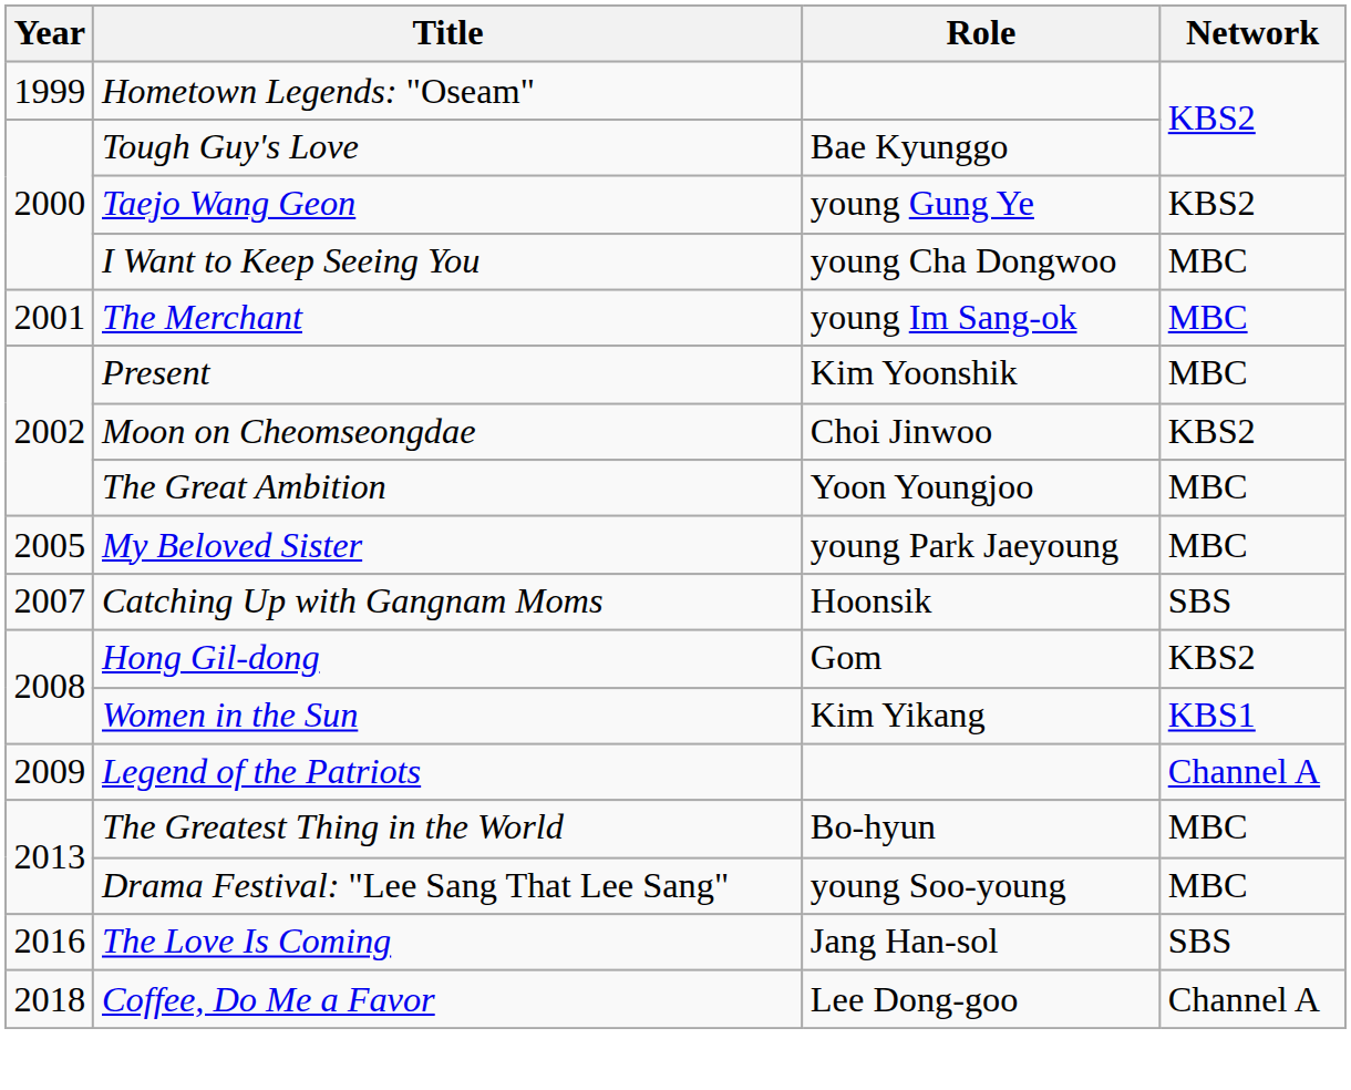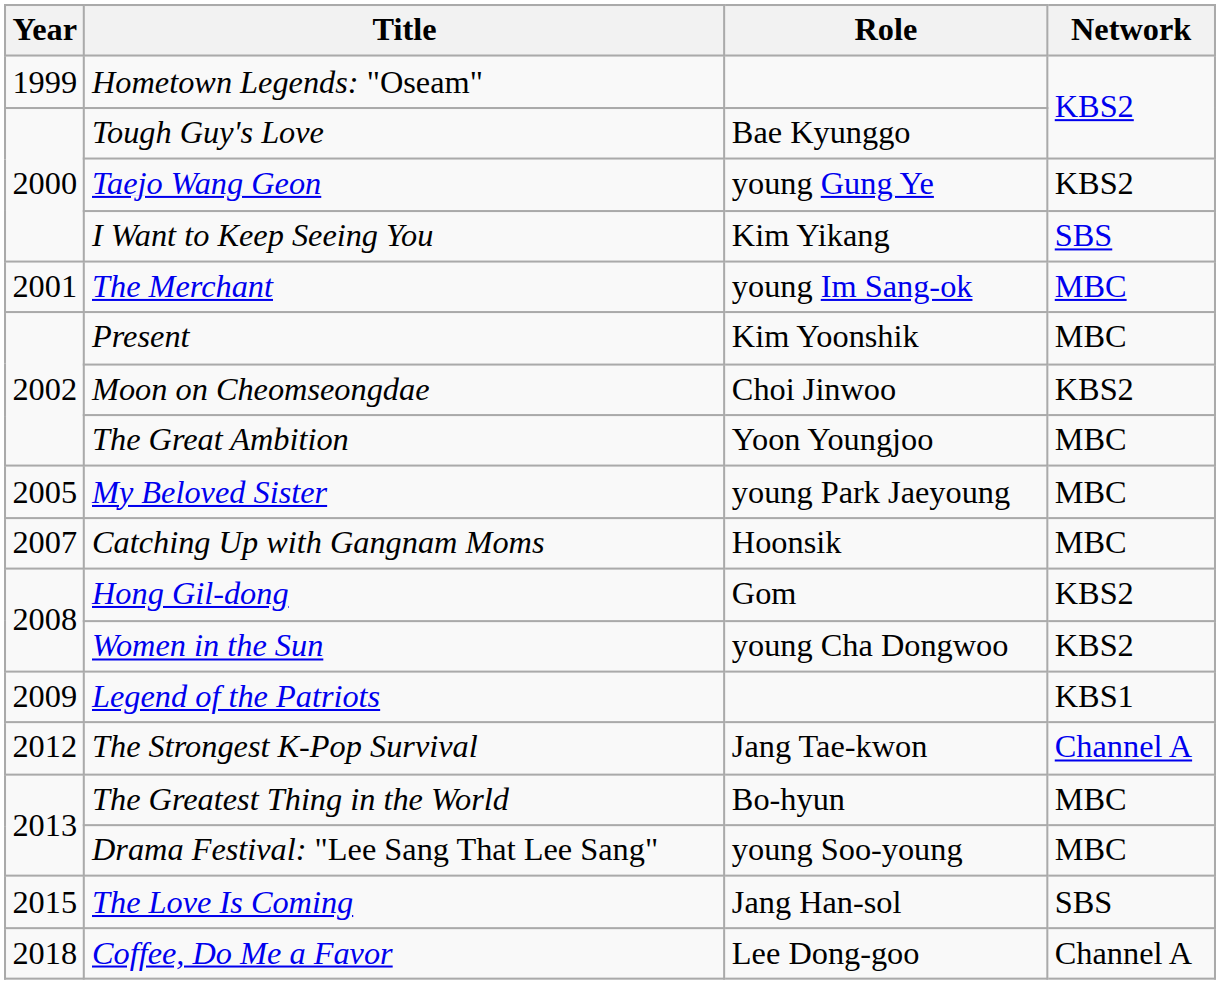I Want to Keep Seeing You | Role: young Cha Dongwoo -> Kim Yikang
I Want to Keep Seeing You | Network: MBC -> SBS
Catching Up with Gangnam Moms | Network: SBS -> MBC
Women in the Sun | Role: Kim Yikang -> young Cha Dongwoo
Women in the Sun | Network: KBS1 -> KBS2
Legend of the Patriots | Network: Channel A -> KBS1
+ row: 2012 | The Strongest K-Pop Survival | Jang Tae-kwon | Channel A
The Love Is Coming | Year: 2016 -> 2015
